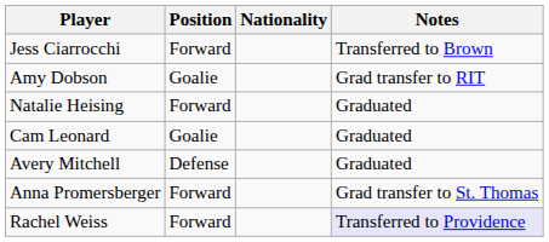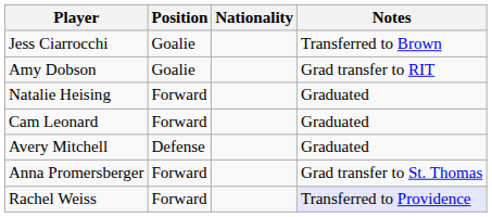Jess Ciarrocchi | Position: Forward -> Goalie
Cam Leonard | Position: Goalie -> Forward
